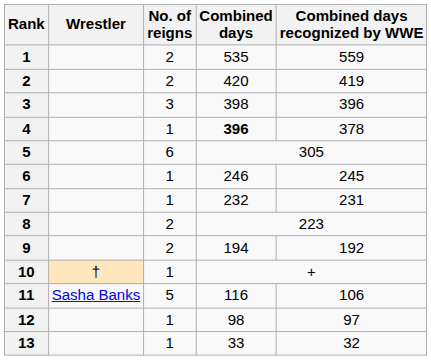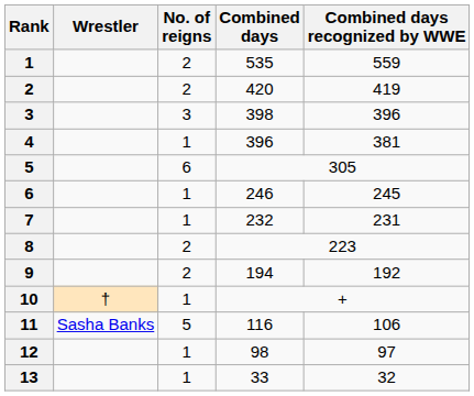4 | Combined days: bold -> normal
4 | Combined days recognized by WWE: 378 -> 381
